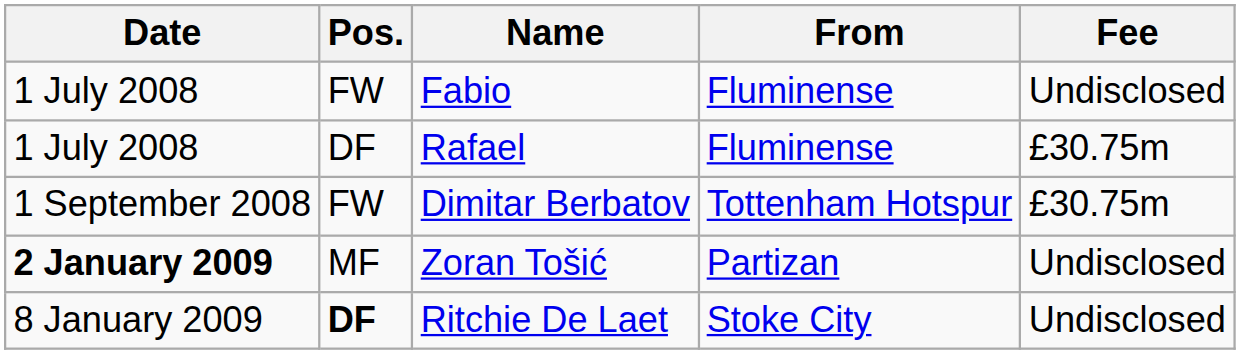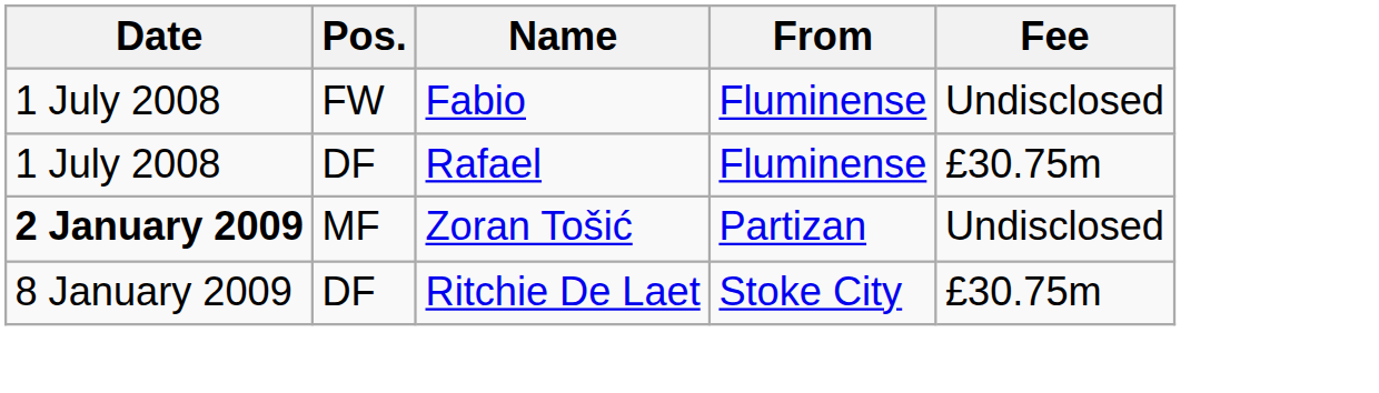- row: 1 September 2008 | FW | Dimitar Berbatov | Tottenham Hotspur | £30.75m
Ritchie De Laet | Pos.: bold -> normal
Ritchie De Laet | Fee: Undisclosed -> £30.75m
